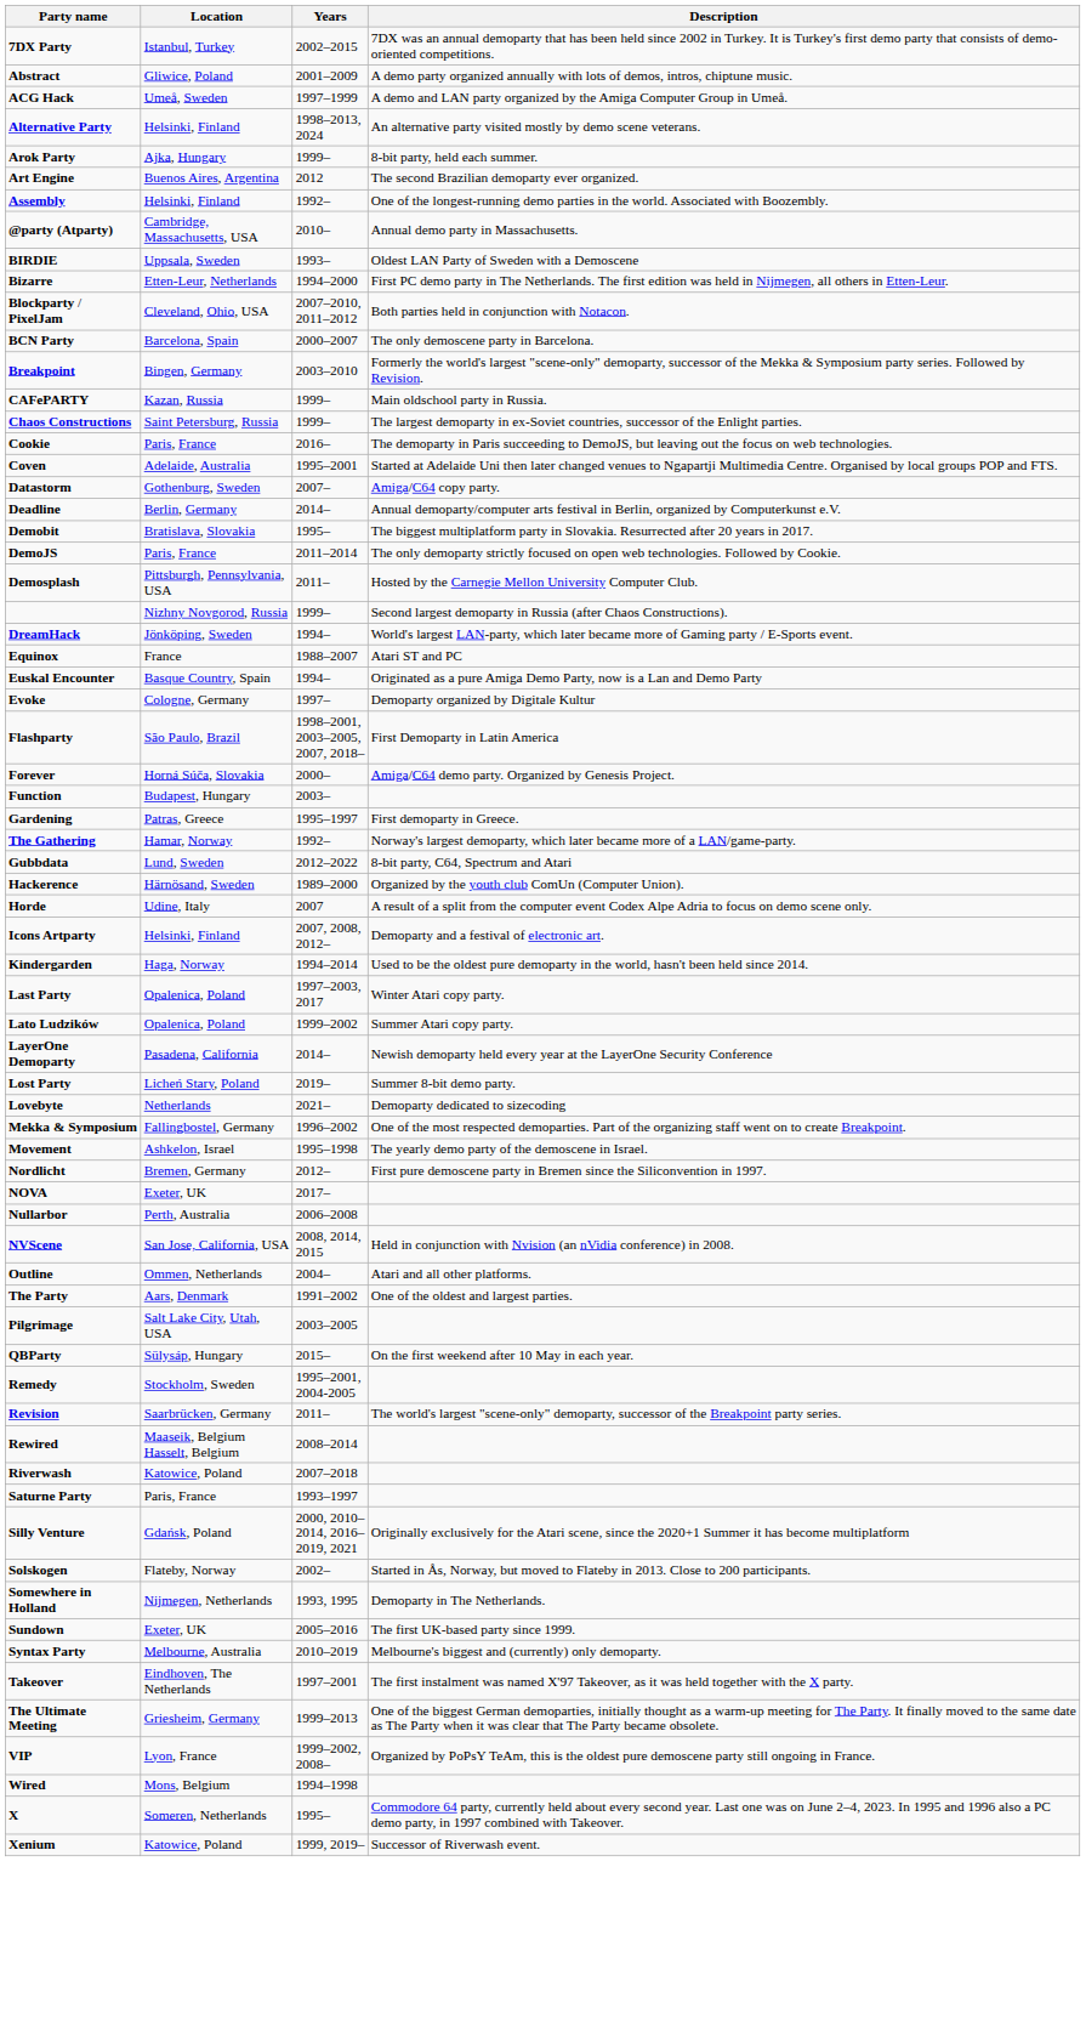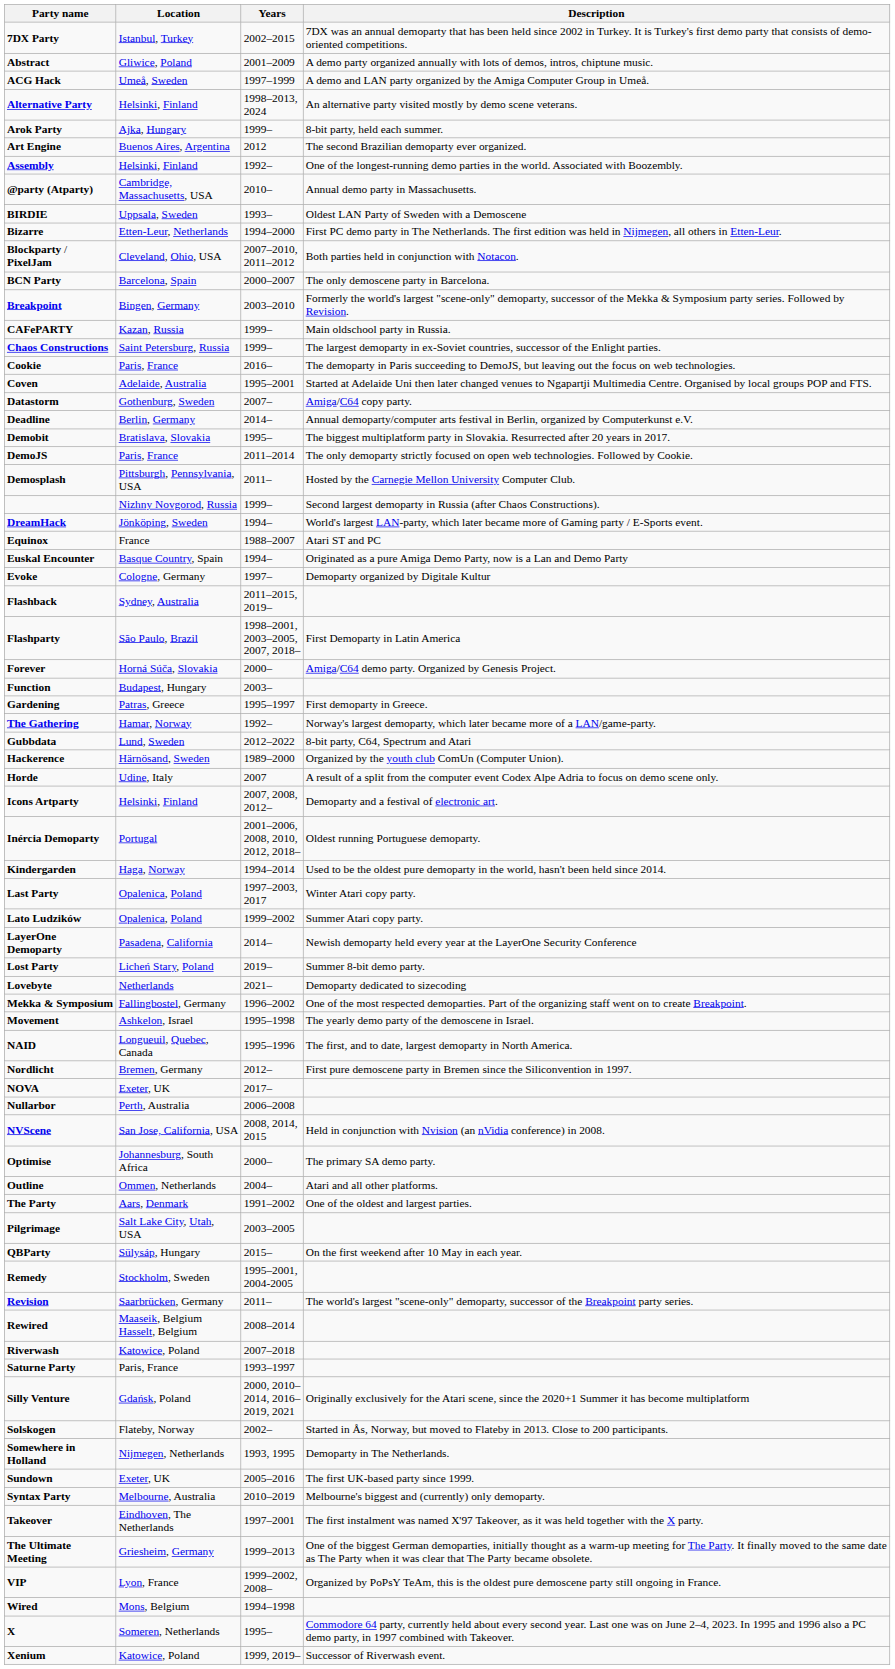+ row: Flashback | Sydney, Australia | 2011–2015, 2019–
+ row: Inércia Demoparty | Portugal | 2001–2006, 2008, 2010, 2012, 2018– | Oldest running Portuguese demoparty.
+ row: NAID | Longueuil, Quebec, Canada | 1995–1996 | The first, and to date, largest demoparty in North America.
+ row: Optimise | Johannesburg, South Africa | 2000– | The primary SA demo party.
